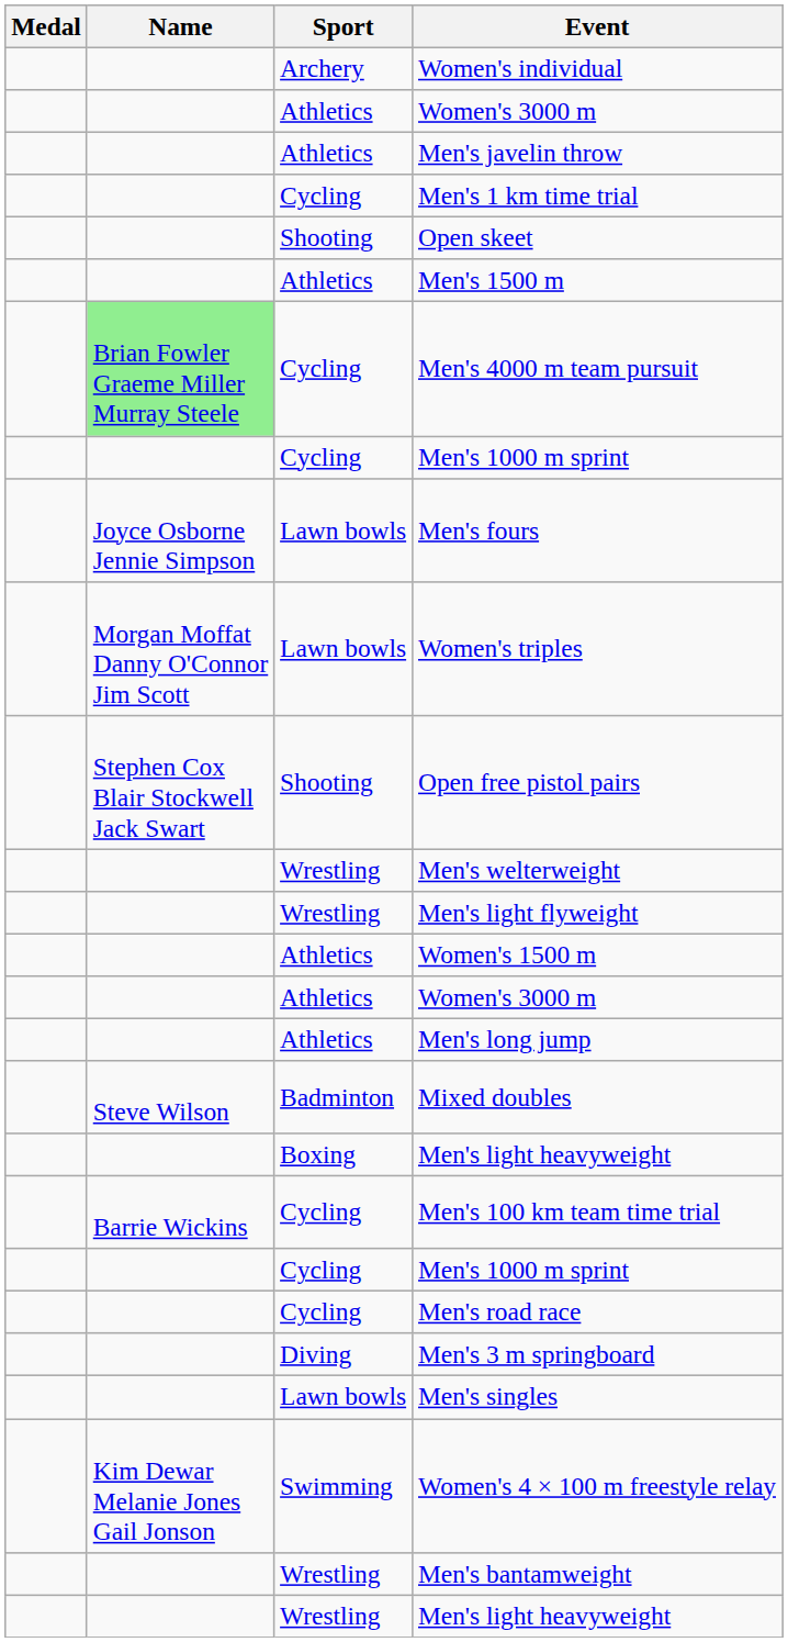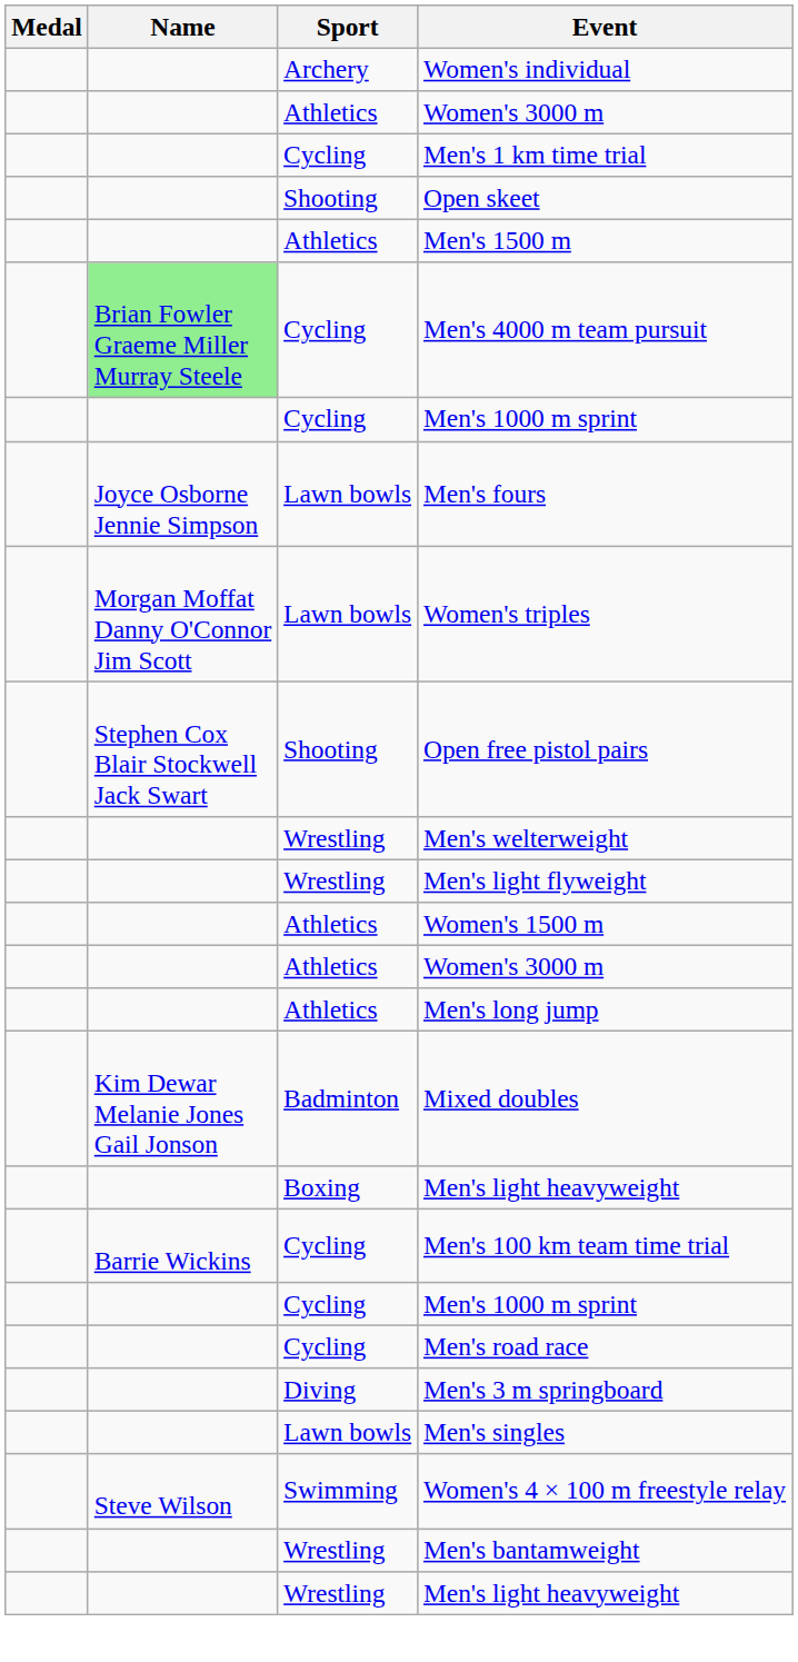- row: Athletics | Men's javelin throw
Mixed doubles | Name: Steve Wilson -> Kim Dewar Melanie Jones Gail Jonson
Women's 4 × 100 m freestyle relay | Name: Kim Dewar Melanie Jones Gail Jonson -> Steve Wilson
